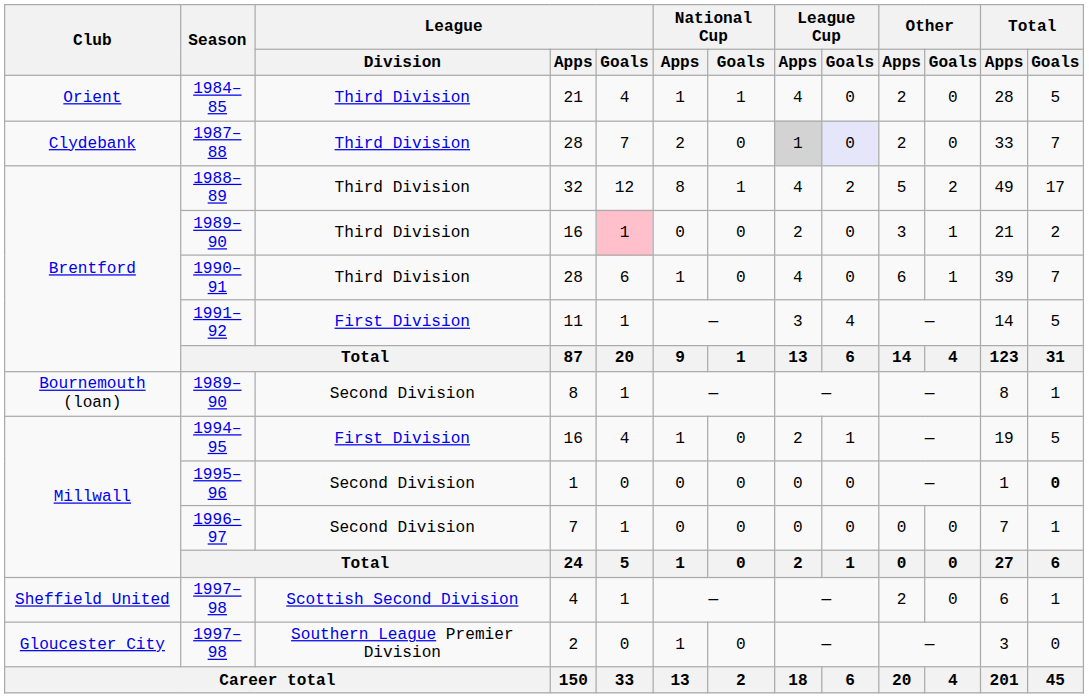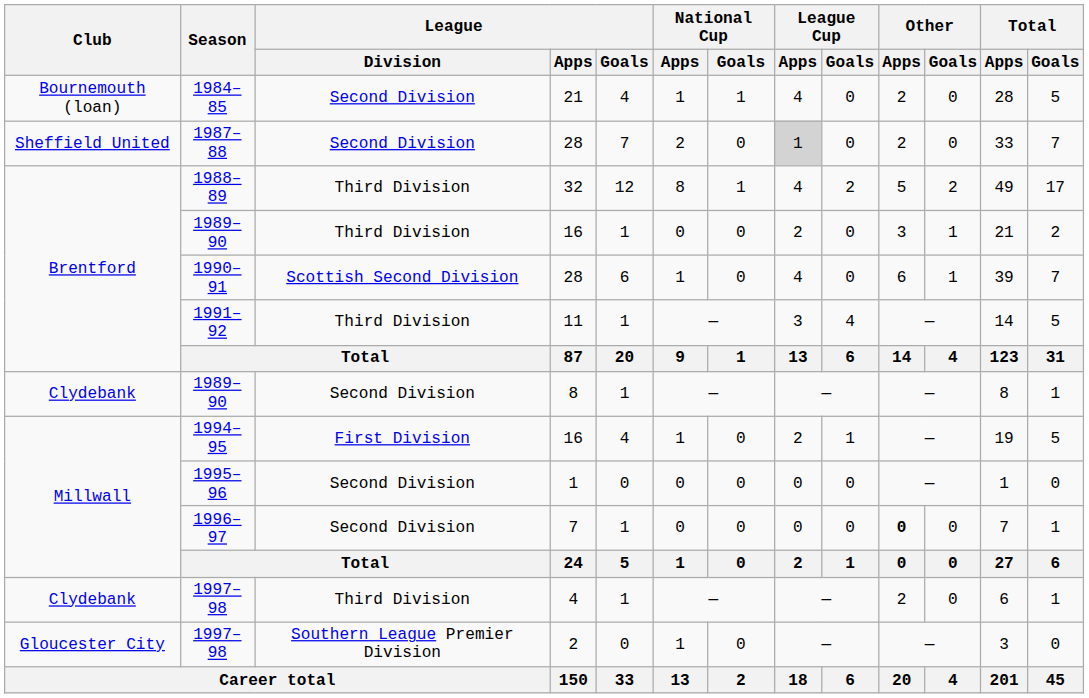1984–85 | Club: Orient -> Bournemouth (loan)
1984–85 | League / Division: Third Division -> Second Division
1987–88 | Club: Clydebank -> Sheffield United
1987–88 | League / Division: Third Division -> Second Division
1987–88 | League Cup / Goals: lavender background -> no background
1989–90 / 16 | League / Goals: pink background -> no background
1990–91 | League / Division: Third Division -> Scottish Second Division
1991–92 | League / Division: First Division -> Third Division
1989–90 / 8 | Club: Bournemouth (loan) -> Clydebank
1995–96 | Total / Goals: bold -> normal
1996–97 | Other / Apps: normal -> bold
1997–98 / 4 | Club: Sheffield United -> Clydebank
1997–98 / 4 | League / Division: Scottish Second Division -> Third Division
